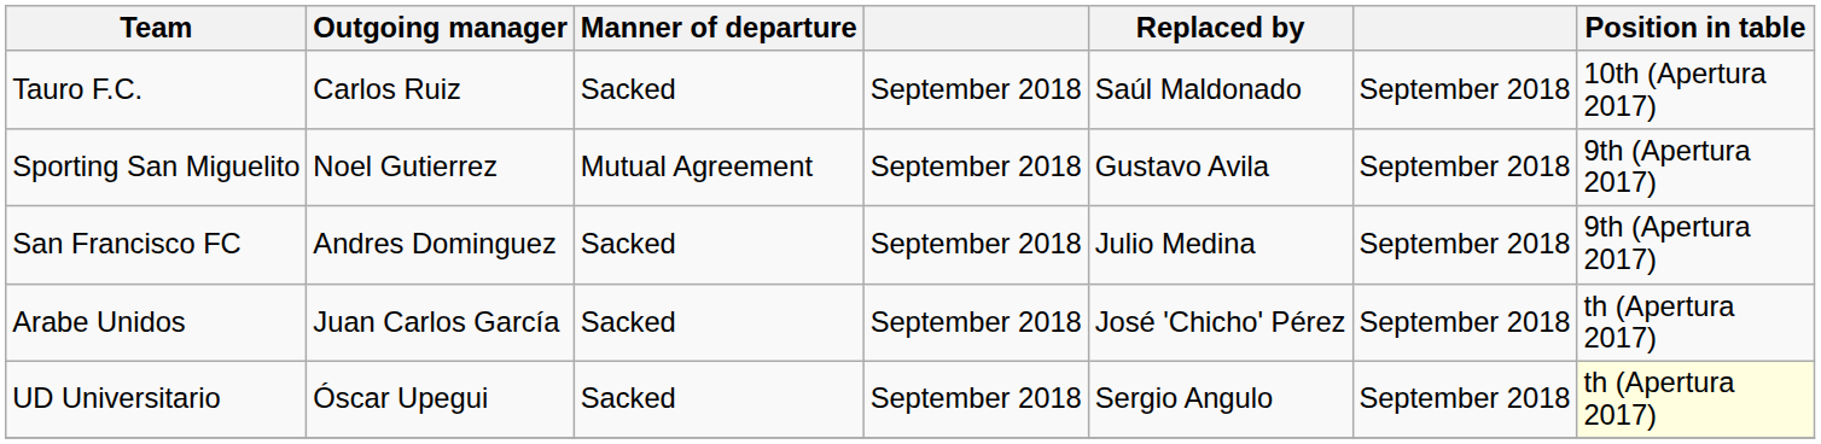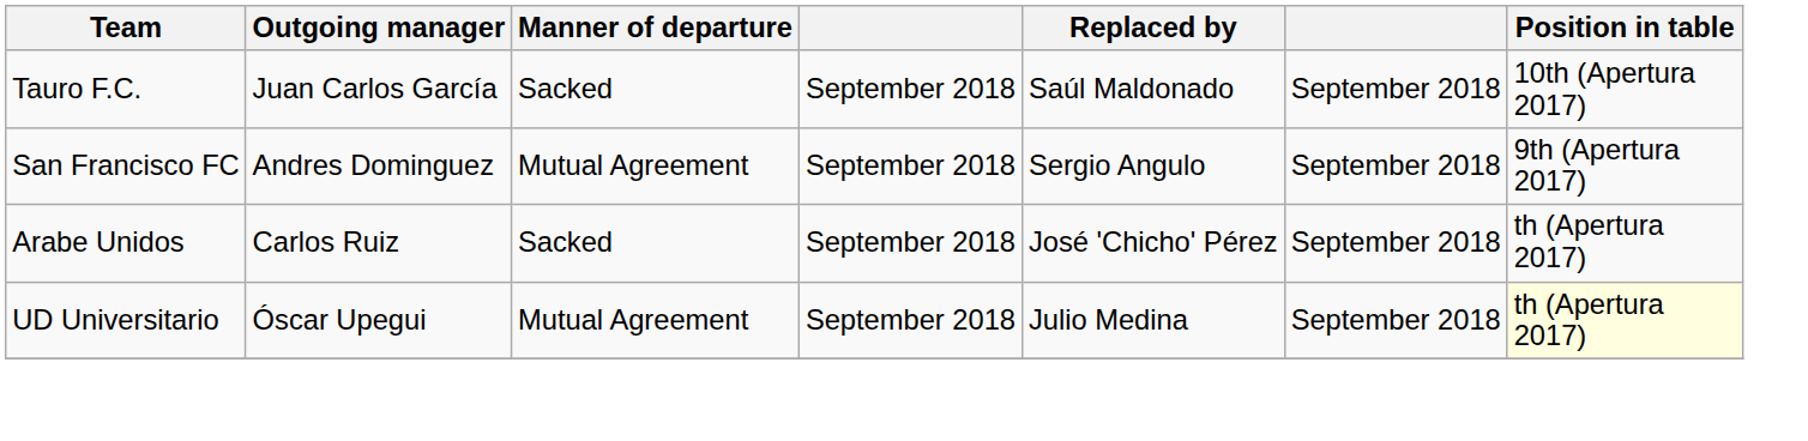Tauro F.C. | Outgoing manager: Carlos Ruiz -> Juan Carlos García
- row: Sporting San Miguelito | Noel Gutierrez | Mutual Agreement | September 2018 | Gustavo Avila | September 2018 | 9th (Apertura 2017)
San Francisco FC | Manner of departure: Sacked -> Mutual Agreement
San Francisco FC | Replaced by: Julio Medina -> Sergio Angulo
Arabe Unidos | Outgoing manager: Juan Carlos García -> Carlos Ruiz
UD Universitario | Manner of departure: Sacked -> Mutual Agreement
UD Universitario | Replaced by: Sergio Angulo -> Julio Medina
